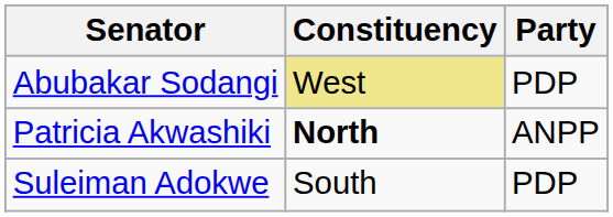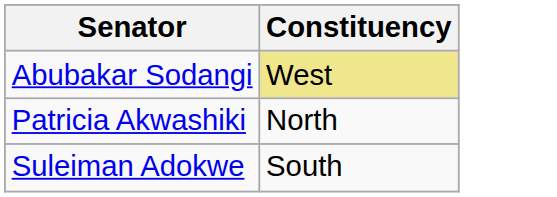- column: Party | PDP | ANPP | PDP
Patricia Akwashiki | Constituency: bold -> normal
